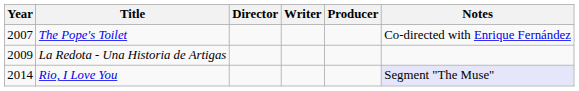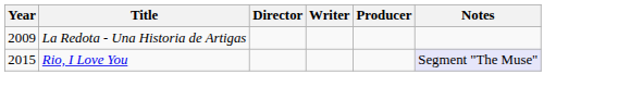- row: 2007 | The Pope's Toilet | Co-directed with Enrique Fernández
Rio, I Love You | Year: 2014 -> 2015
